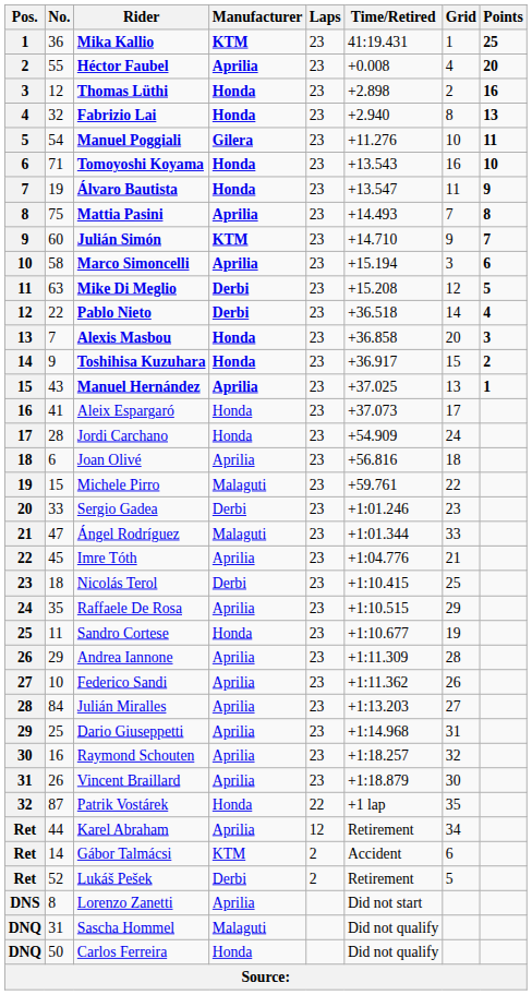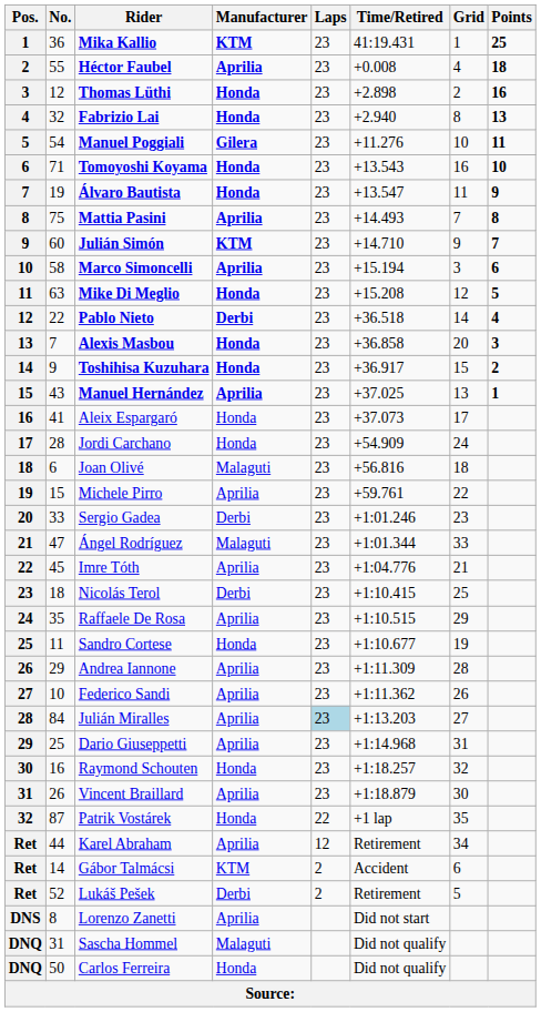Héctor Faubel | Points: 20 -> 18
Mike Di Meglio | Manufacturer: Derbi -> Honda
Joan Olivé | Manufacturer: Aprilia -> Malaguti
Michele Pirro | Manufacturer: Malaguti -> Aprilia
Julián Miralles | Laps: no background -> lightblue background
Raymond Schouten | Manufacturer: Aprilia -> Honda
